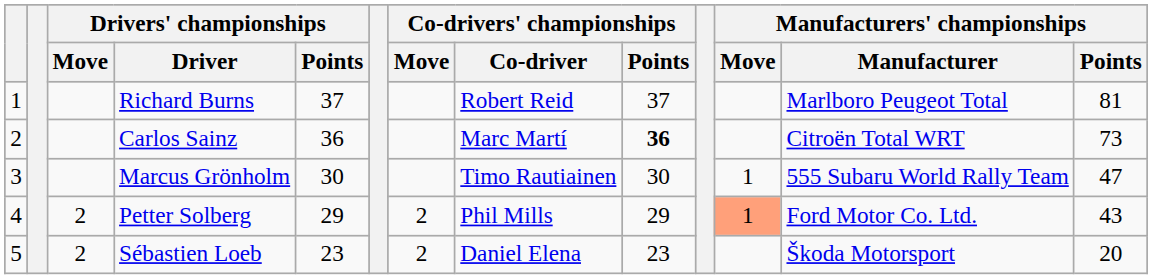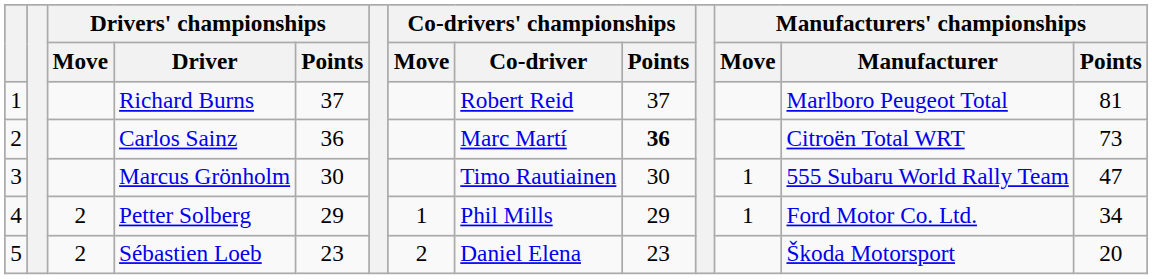Petter Solberg | Co-drivers' championships / Move: 2 -> 1
Petter Solberg | Manufacturers' championships / Move: lightsalmon background -> no background
Petter Solberg | Manufacturers' championships / Points: 43 -> 34
